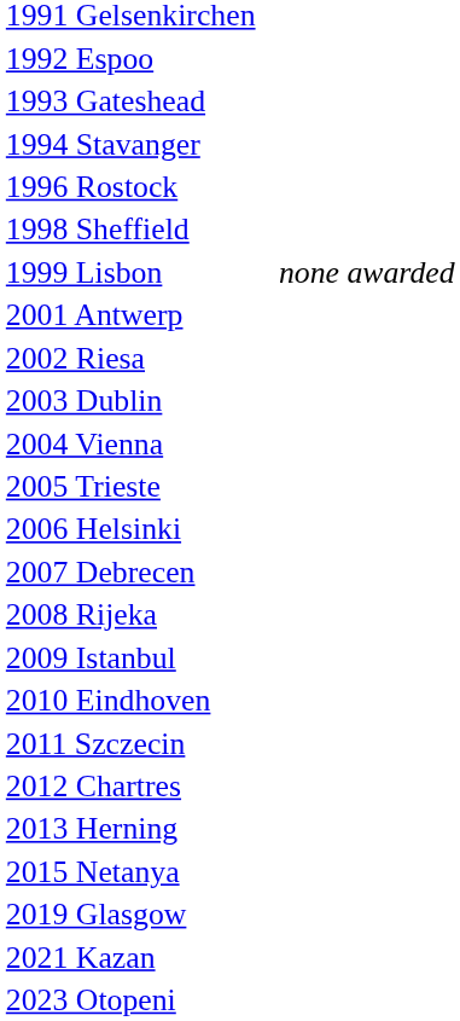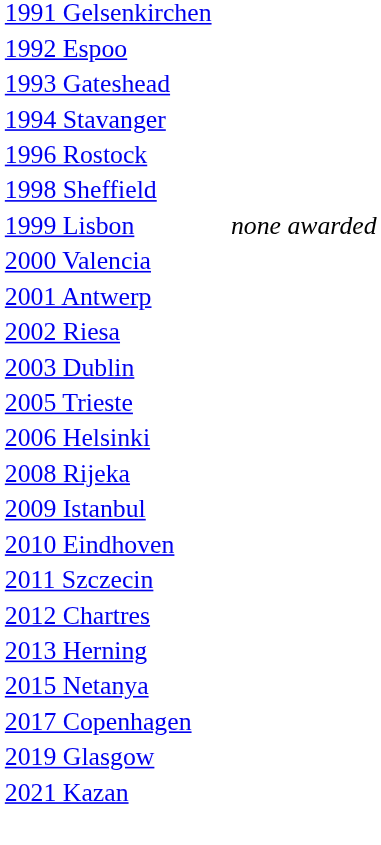+ row: 2000 Valencia
- row: 2004 Vienna
- row: 2007 Debrecen
+ row: 2017 Copenhagen
- row: 2023 Otopeni
